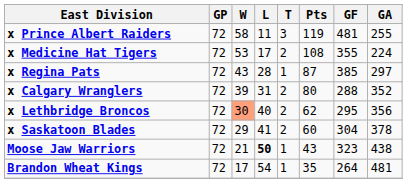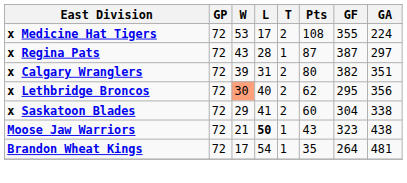- row: x Prince Albert Raiders | 72 | 58 | 11 | 3 | 119 | 481 | 255
x Regina Pats | GF: 385 -> 387
x Calgary Wranglers | GF: 288 -> 382
x Calgary Wranglers | GA: 352 -> 351
x Saskatoon Blades | GA: 378 -> 338
